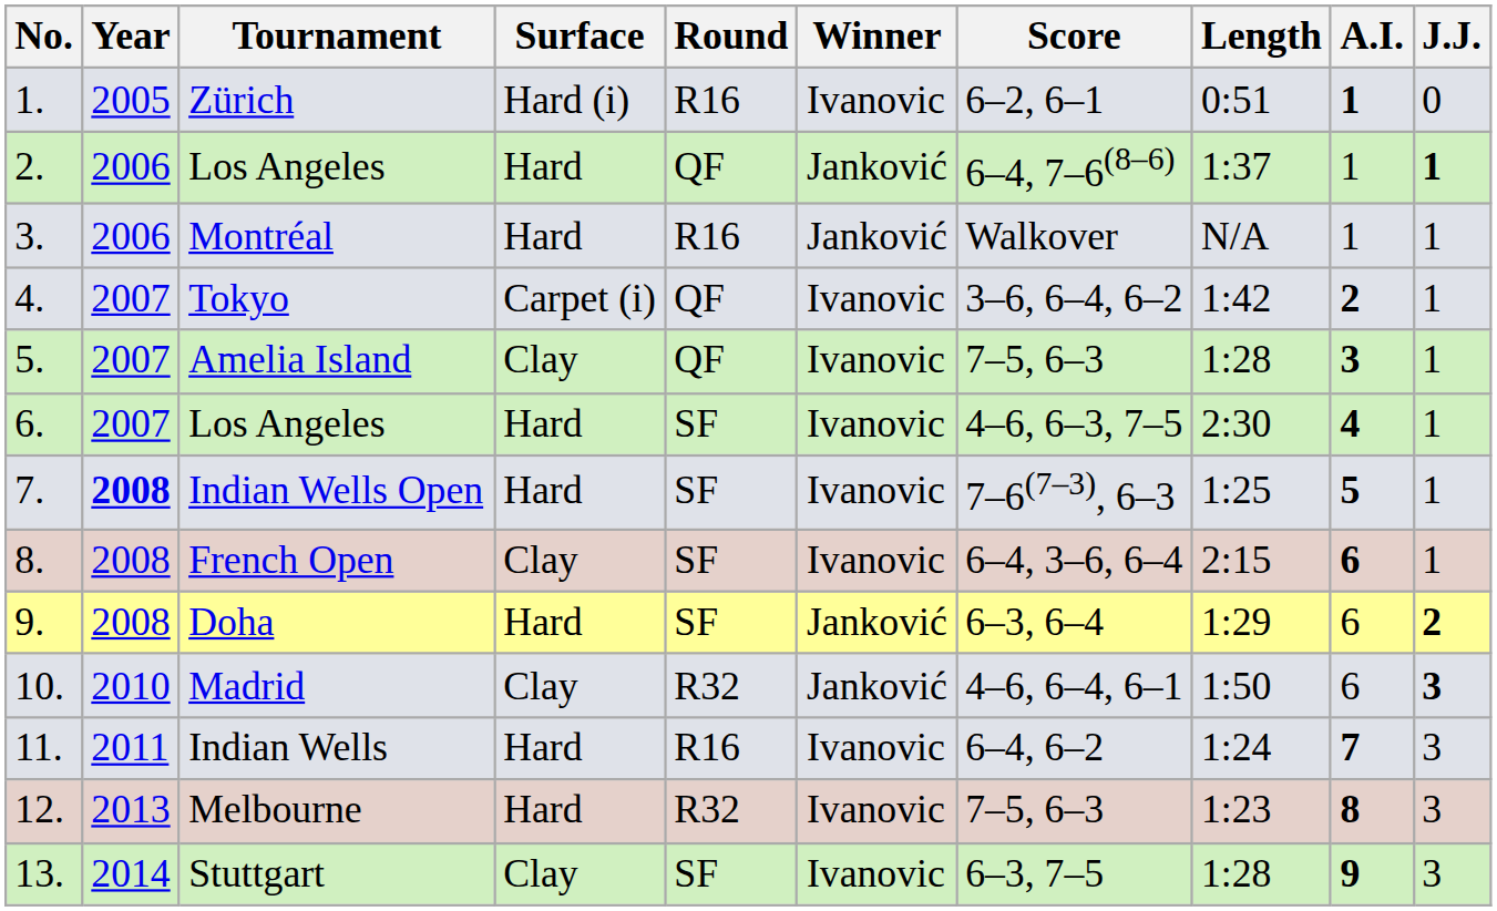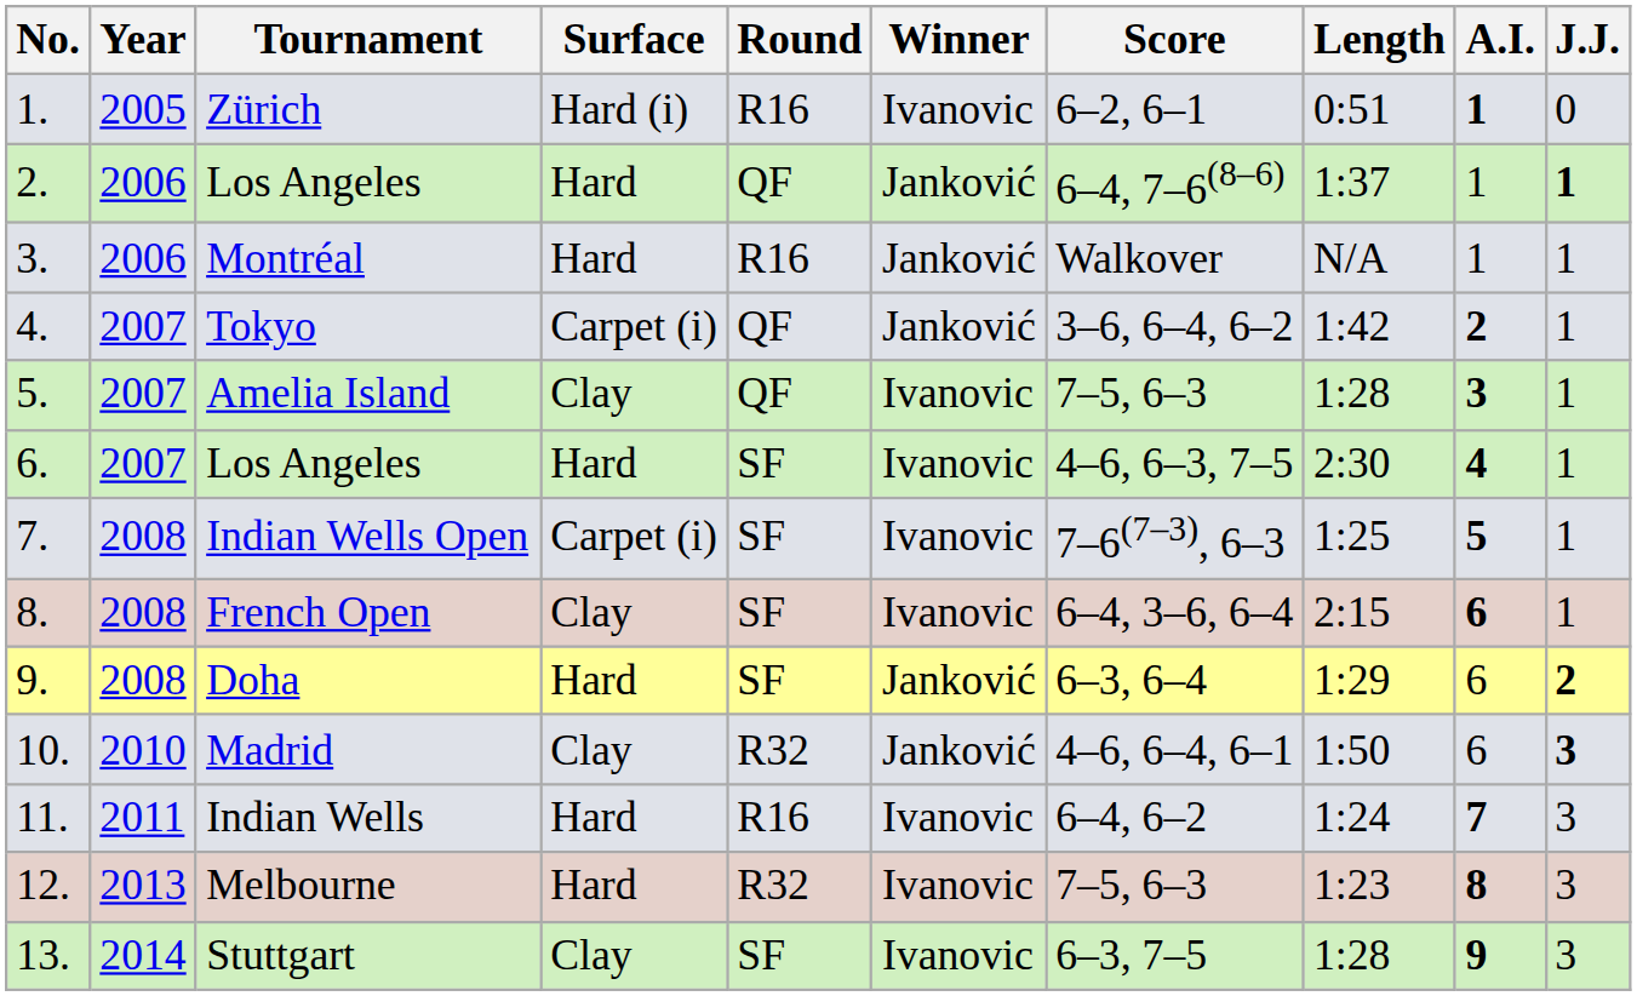Tokyo | Winner: Ivanovic -> Janković
Indian Wells Open | Year: bold -> normal
Indian Wells Open | Surface: Hard -> Carpet (i)
